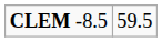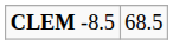CLEM -8.5 | column 2: 59.5 -> 68.5
